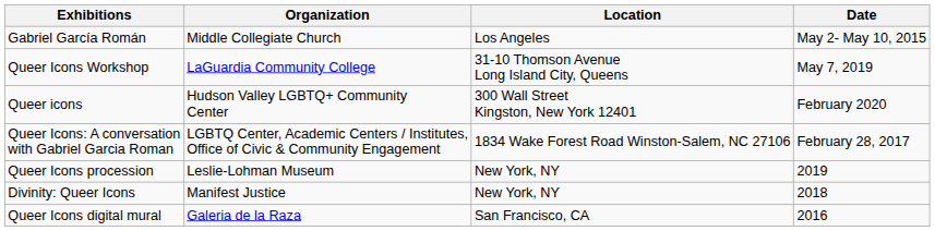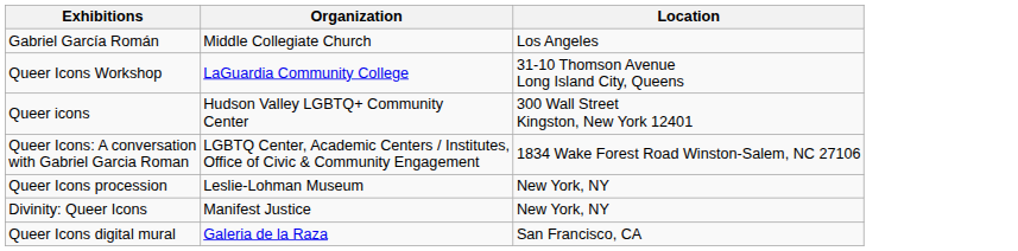- column: Date | May 2- May 10, 2015 | May 7, 2019 | February 2020 | February 28, 2017 | 2019 | 2018 | 2016
